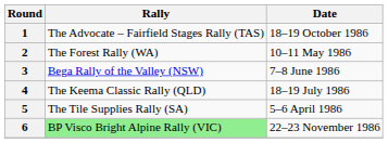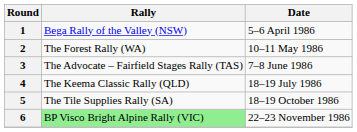1 | Rally: The Advocate – Fairfield Stages Rally (TAS) -> Bega Rally of the Valley (NSW)
1 | Date: 18–19 October 1986 -> 5–6 April 1986
3 | Rally: Bega Rally of the Valley (NSW) -> The Advocate – Fairfield Stages Rally (TAS)
5 | Date: 5–6 April 1986 -> 18–19 October 1986
